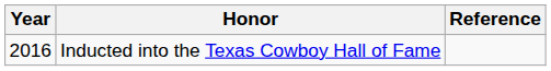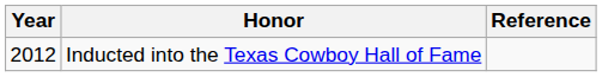Inducted into the Texas Cowboy Hall of Fame | Year: 2016 -> 2012
